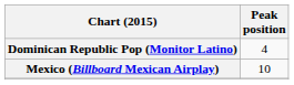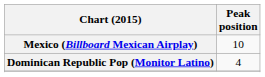rows swapped: Dominican Republic Pop (Monitor Latino) <-> Mexico (Billboard Mexican Airplay)
